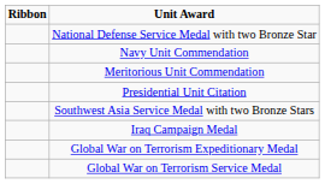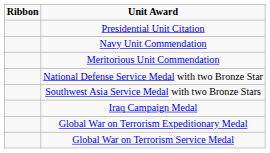rows swapped: Presidential Unit Citation <-> National Defense Service Medal with two Bronze Star
